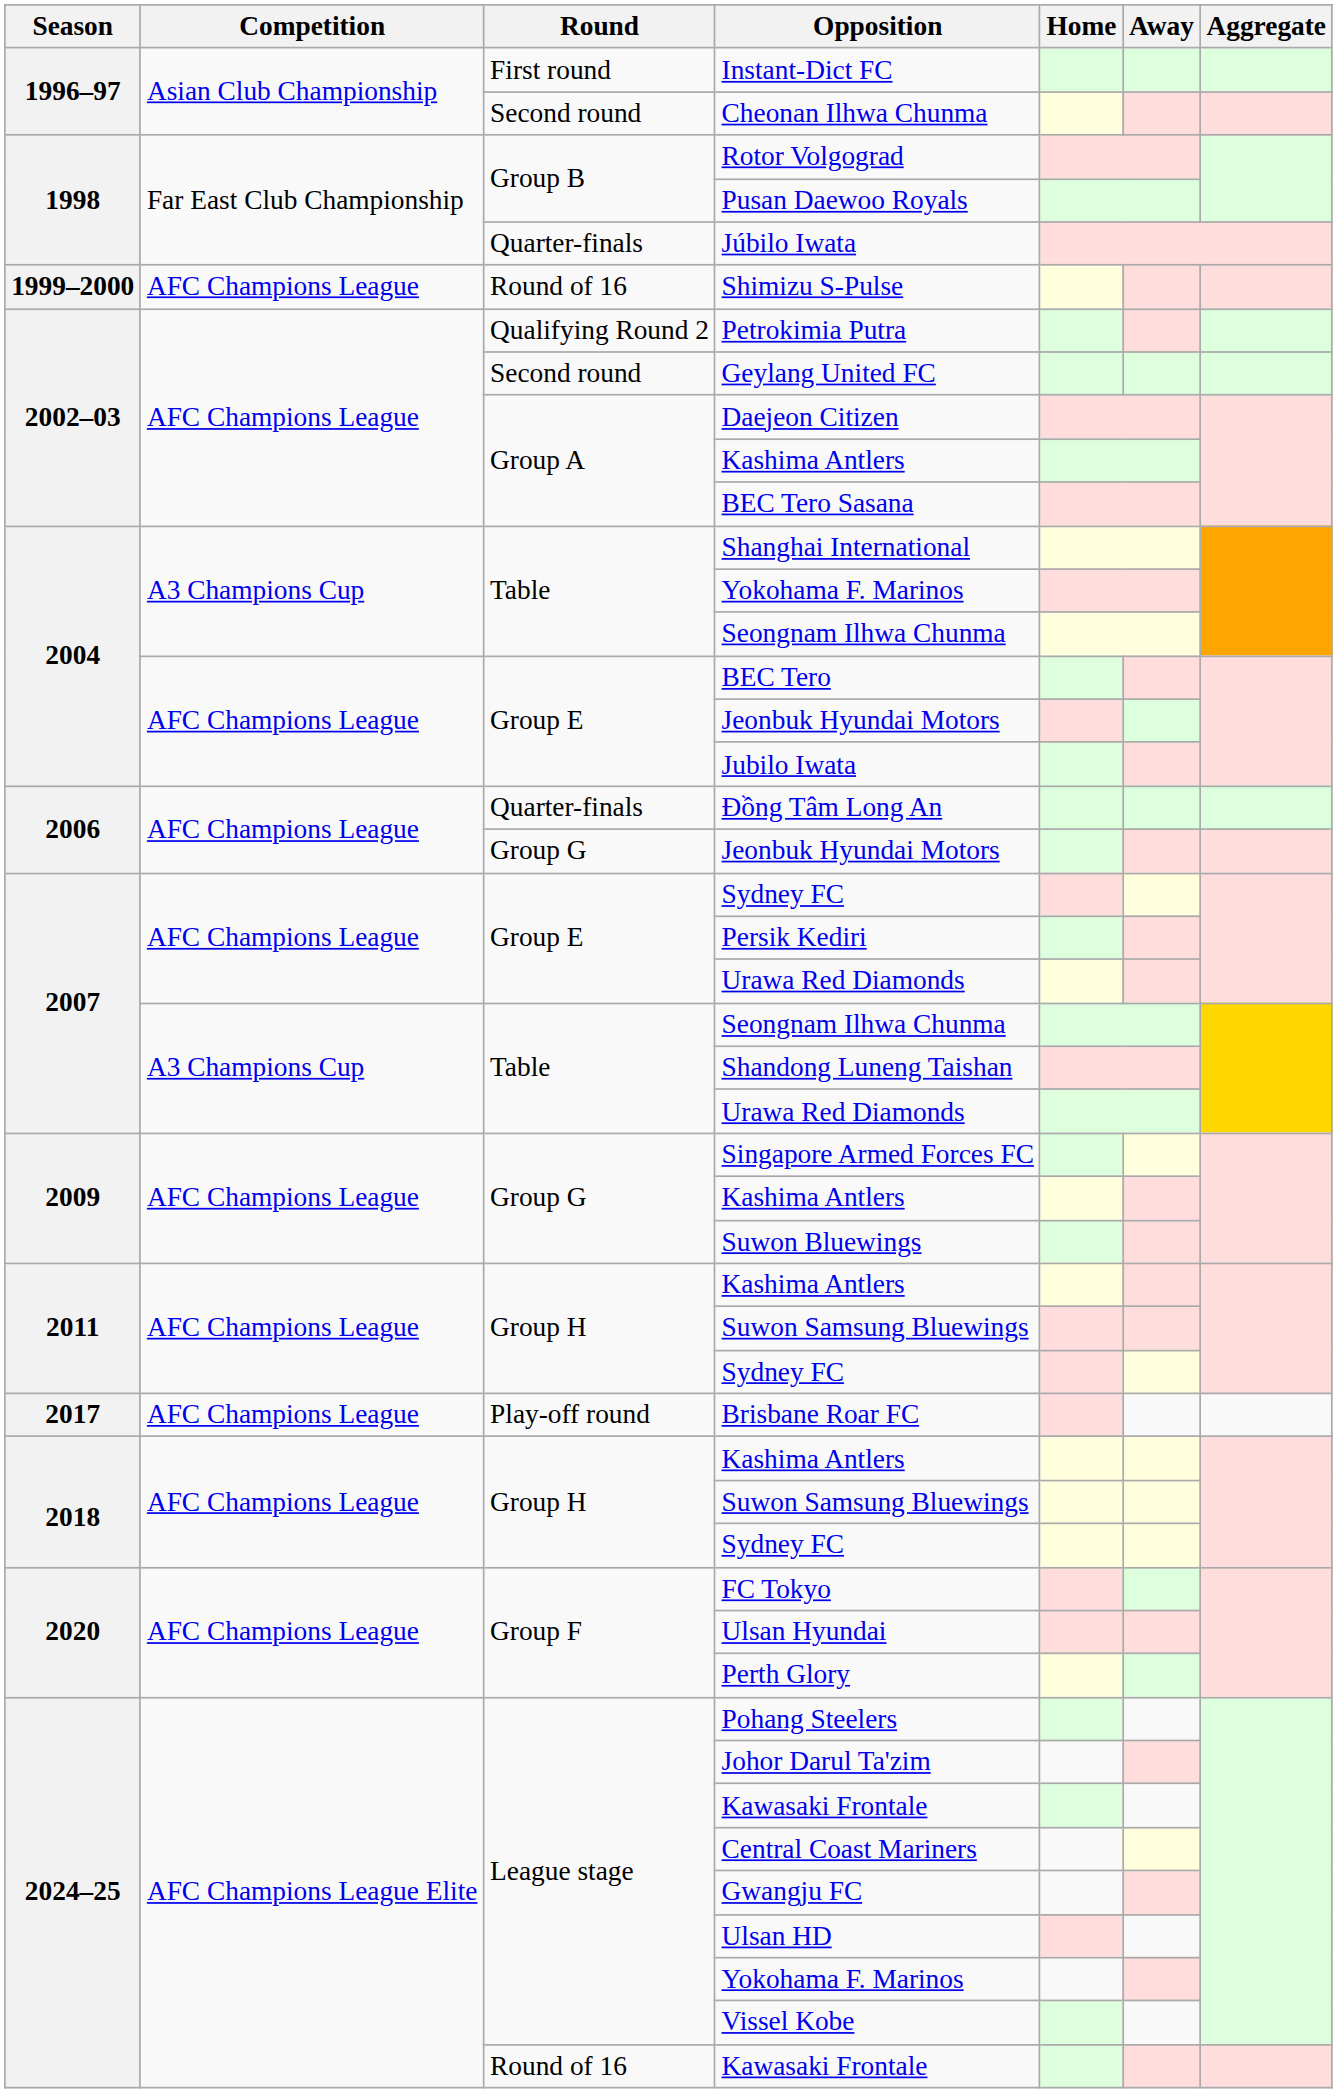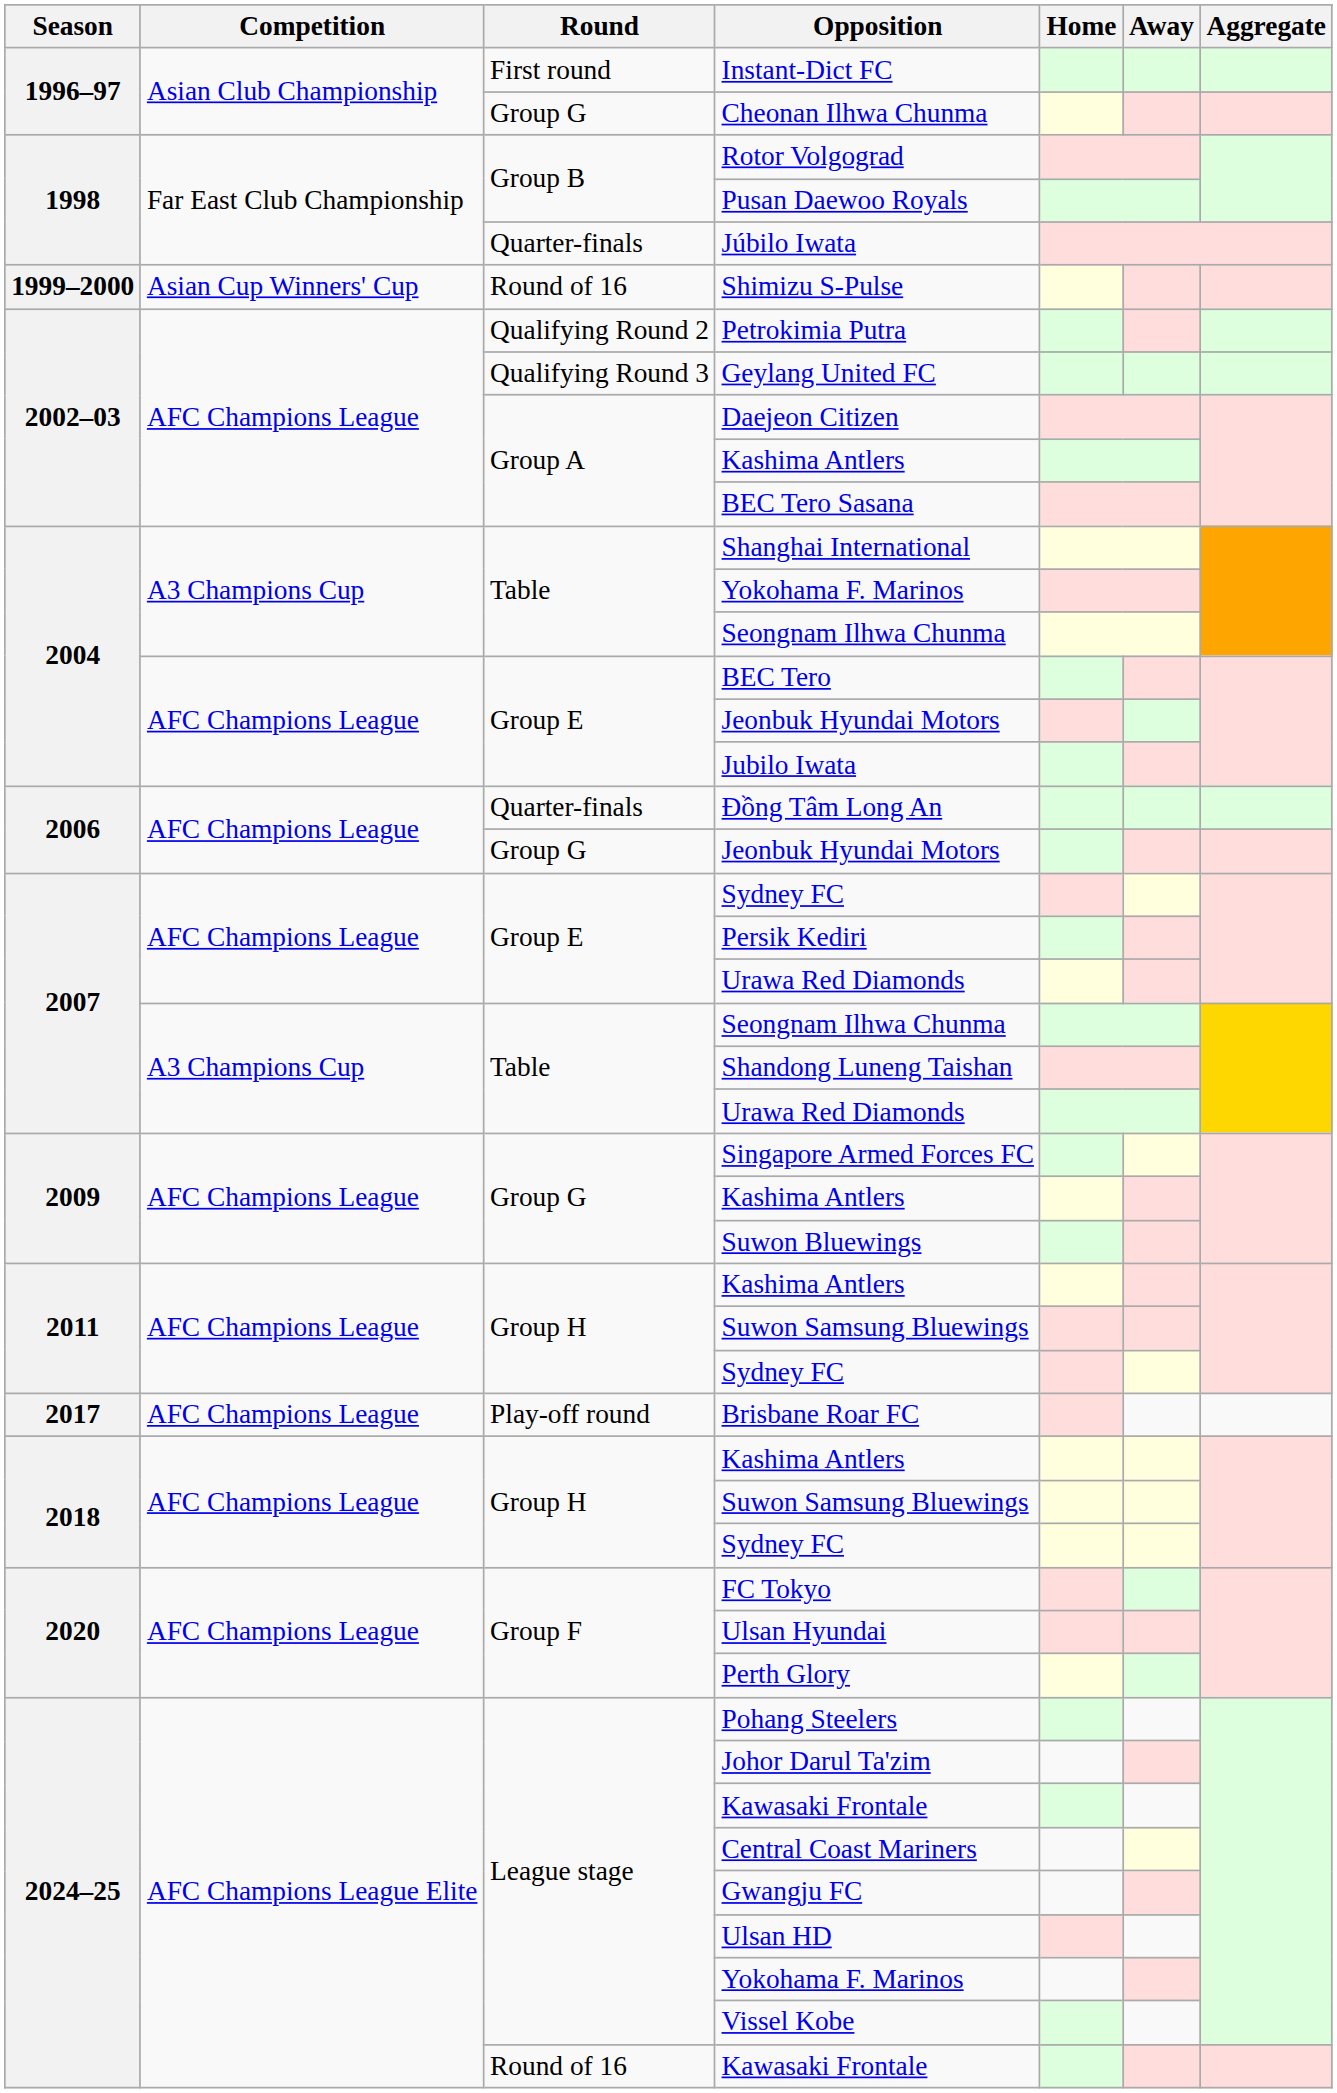Cheonan Ilhwa Chunma | Round: Second round -> Group G
Shimizu S-Pulse | Competition: AFC Champions League -> Asian Cup Winners' Cup
Geylang United FC | Round: Second round -> Qualifying Round 3
